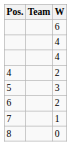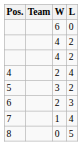+ column: L | 0 | 2 | 2 | 4 | 2 | 3 | 4 | 5
